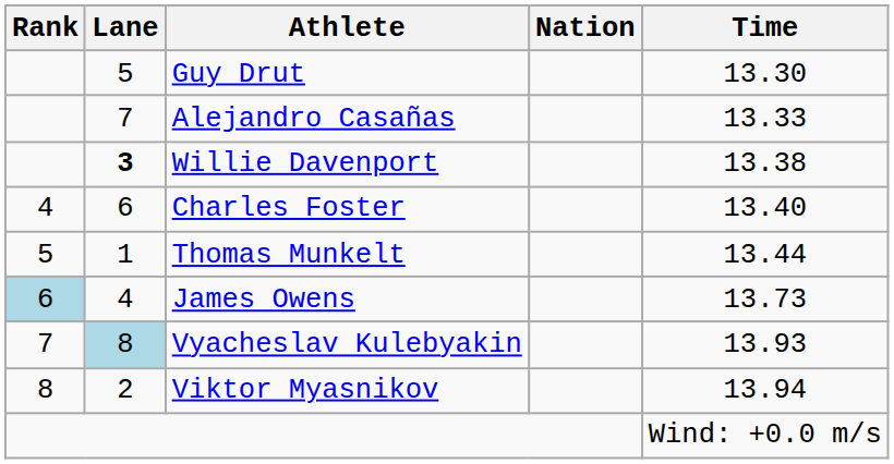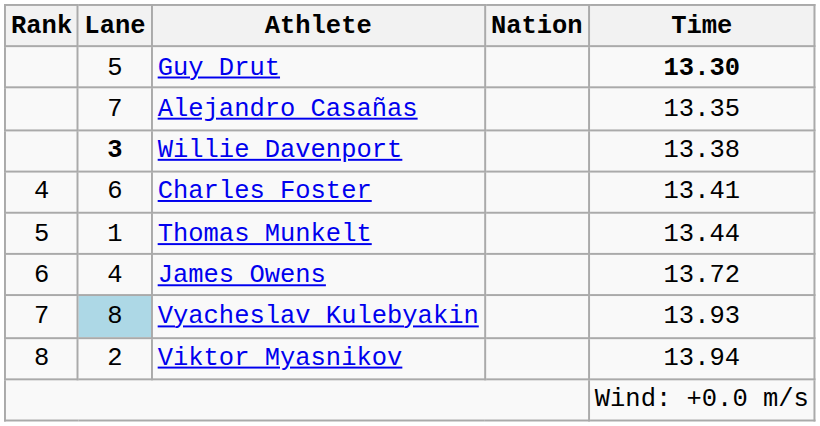Guy Drut | Time: normal -> bold
Alejandro Casañas | Time: 13.33 -> 13.35
Charles Foster | Time: 13.40 -> 13.41
James Owens | Rank: lightblue background -> no background
James Owens | Time: 13.73 -> 13.72
